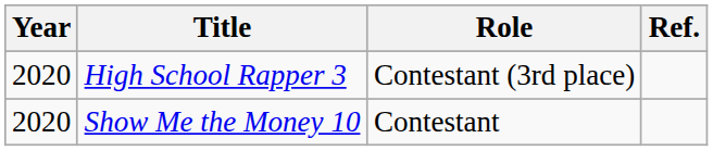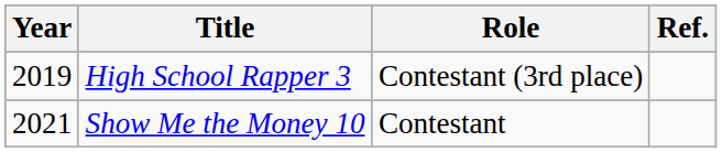High School Rapper 3 | Year: 2020 -> 2019
Show Me the Money 10 | Year: 2020 -> 2021
